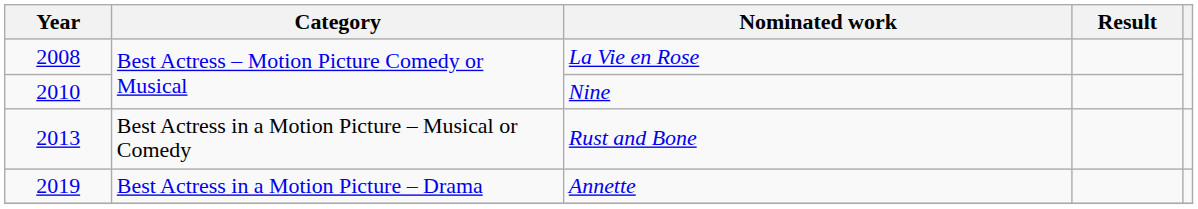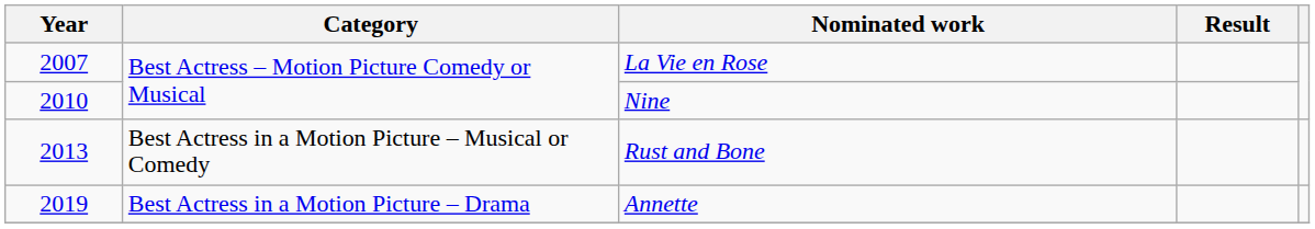La Vie en Rose | Year: 2008 -> 2007
